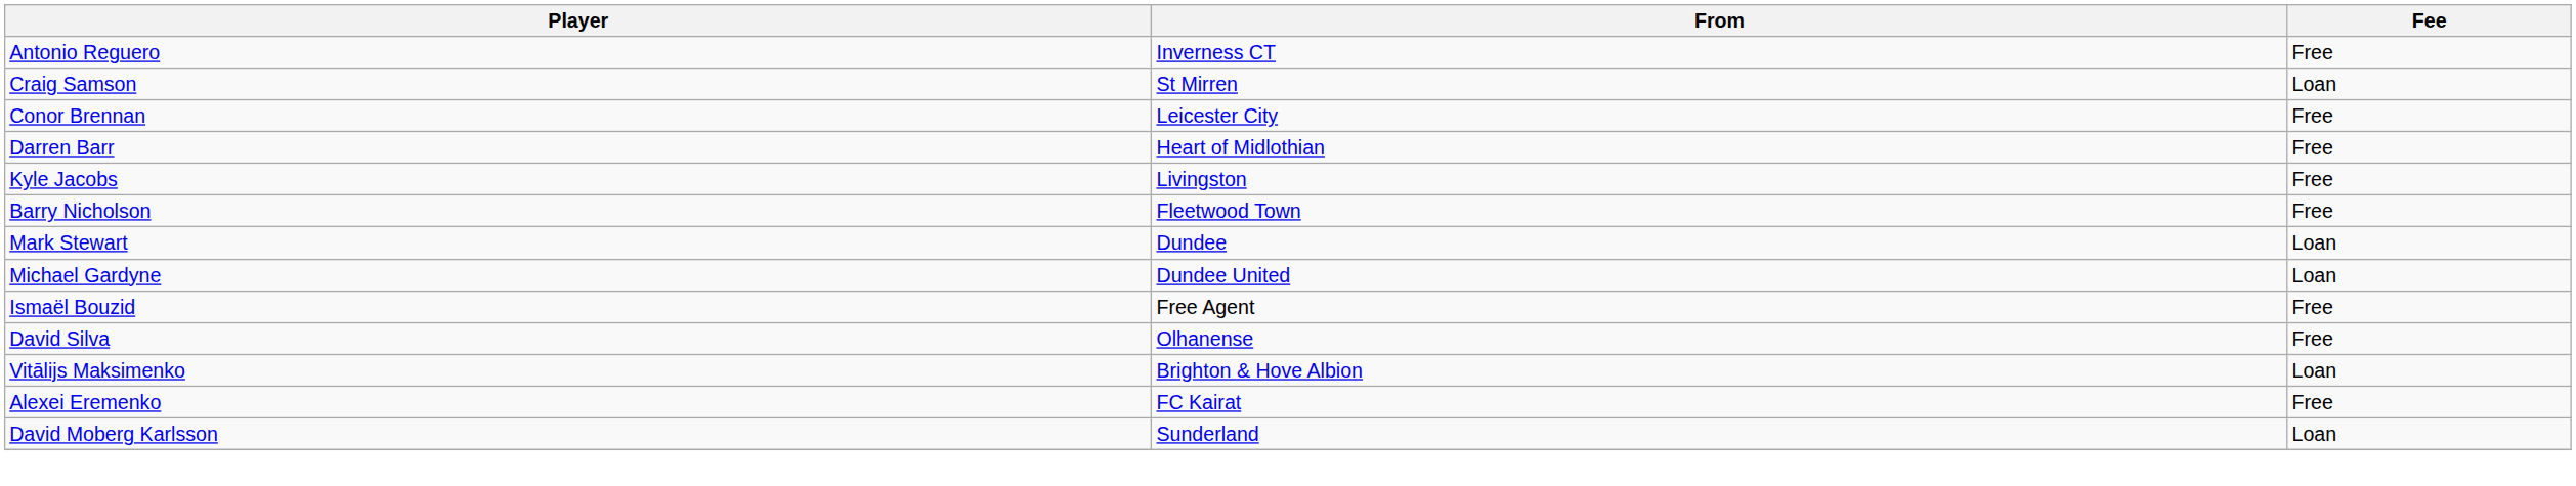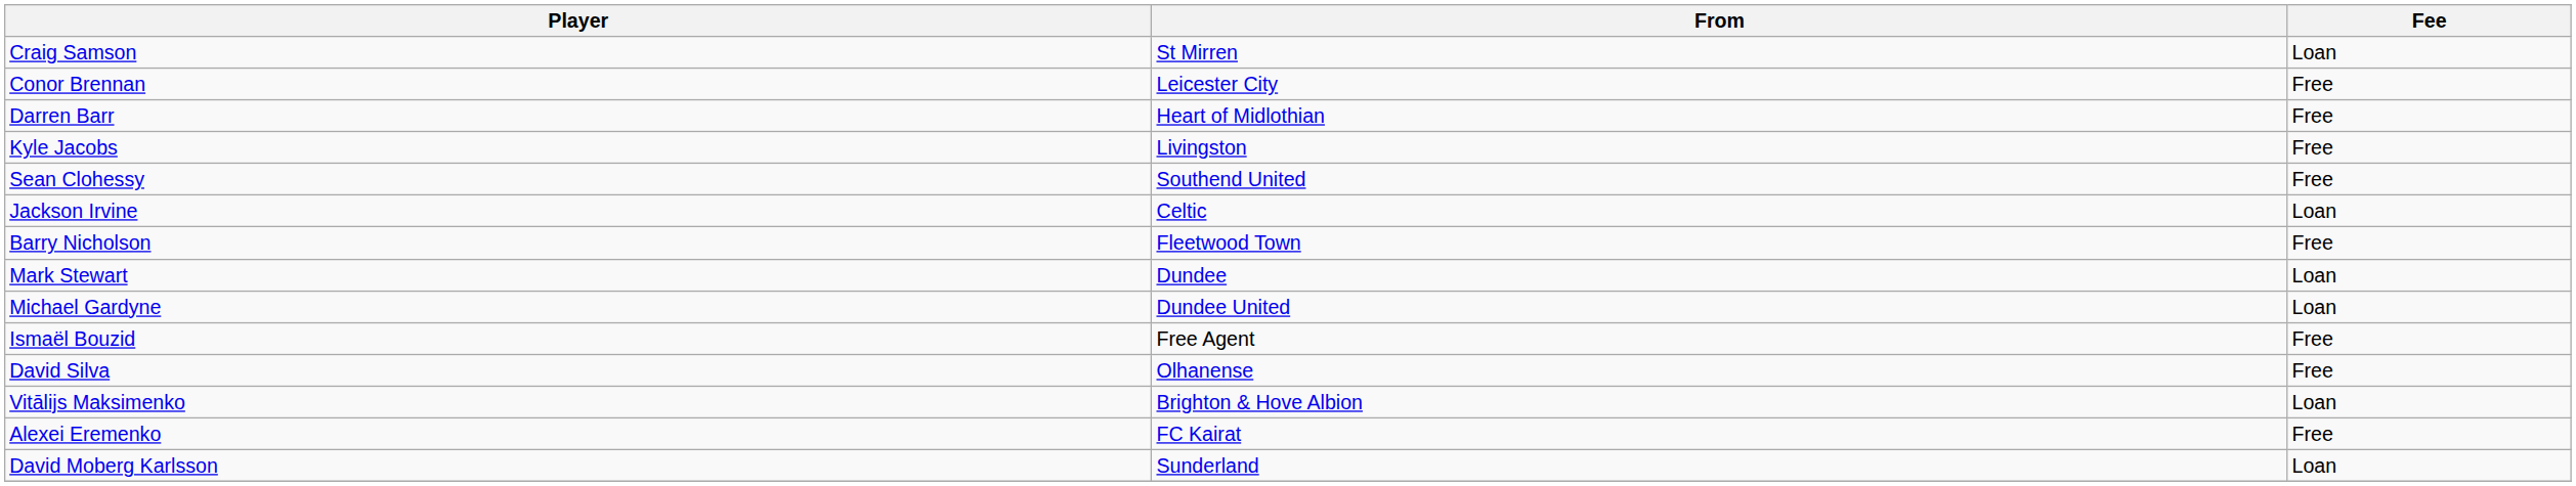- row: Antonio Reguero | Inverness CT | Free
+ row: Sean Clohessy | Southend United | Free
+ row: Jackson Irvine | Celtic | Loan
